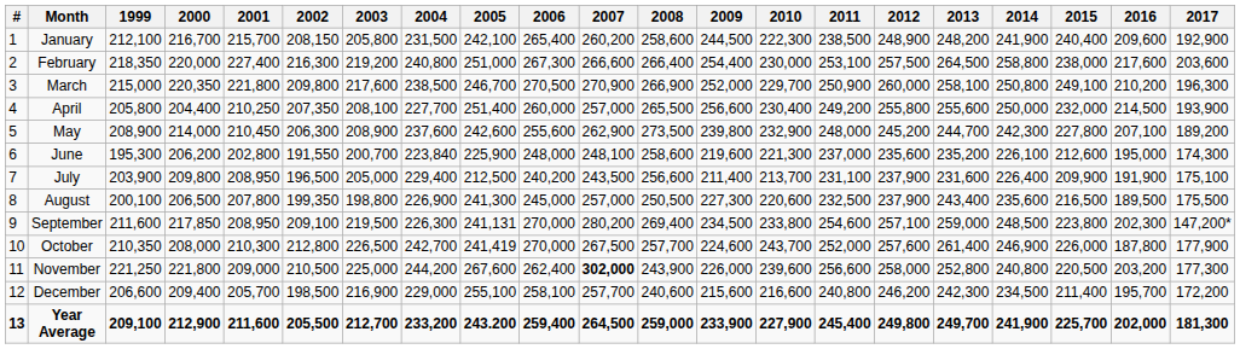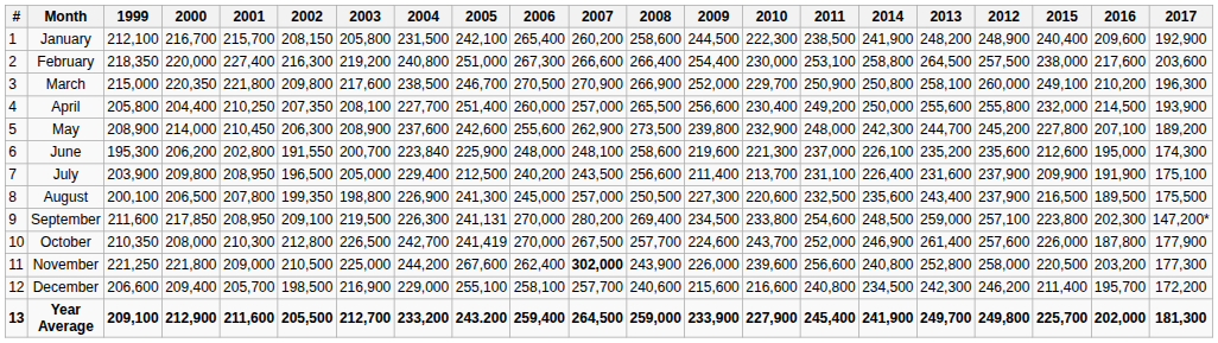columns swapped: 2012 <-> 2014
